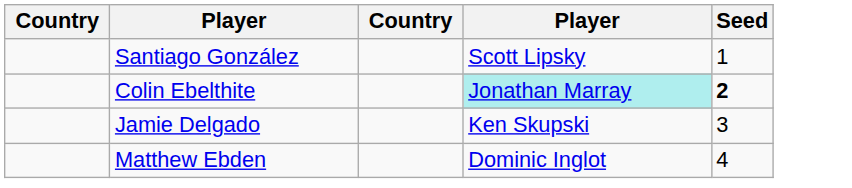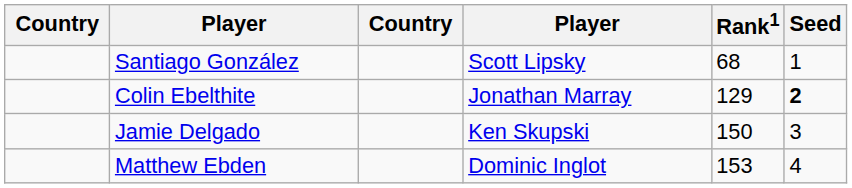+ column: Rank1 | 68 | 129 | 150 | 153
Colin Ebelthite | column 4: paleturquoise background -> no background
